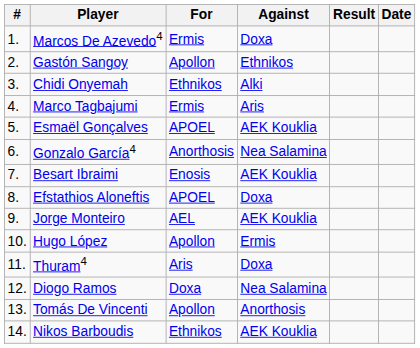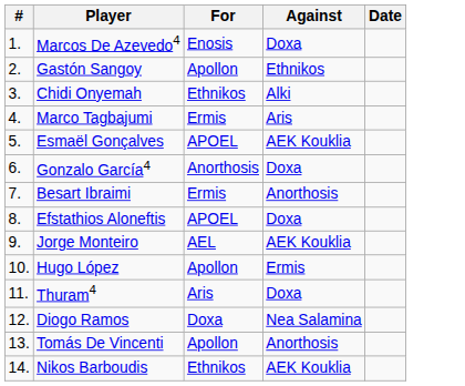- column: Result
Marcos De Azevedo4 | For: Ermis -> Enosis
Gonzalo García4 | Against: Nea Salamina -> Doxa
Besart Ibraimi | For: Enosis -> Ermis
Besart Ibraimi | Against: AEK Kouklia -> Anorthosis
